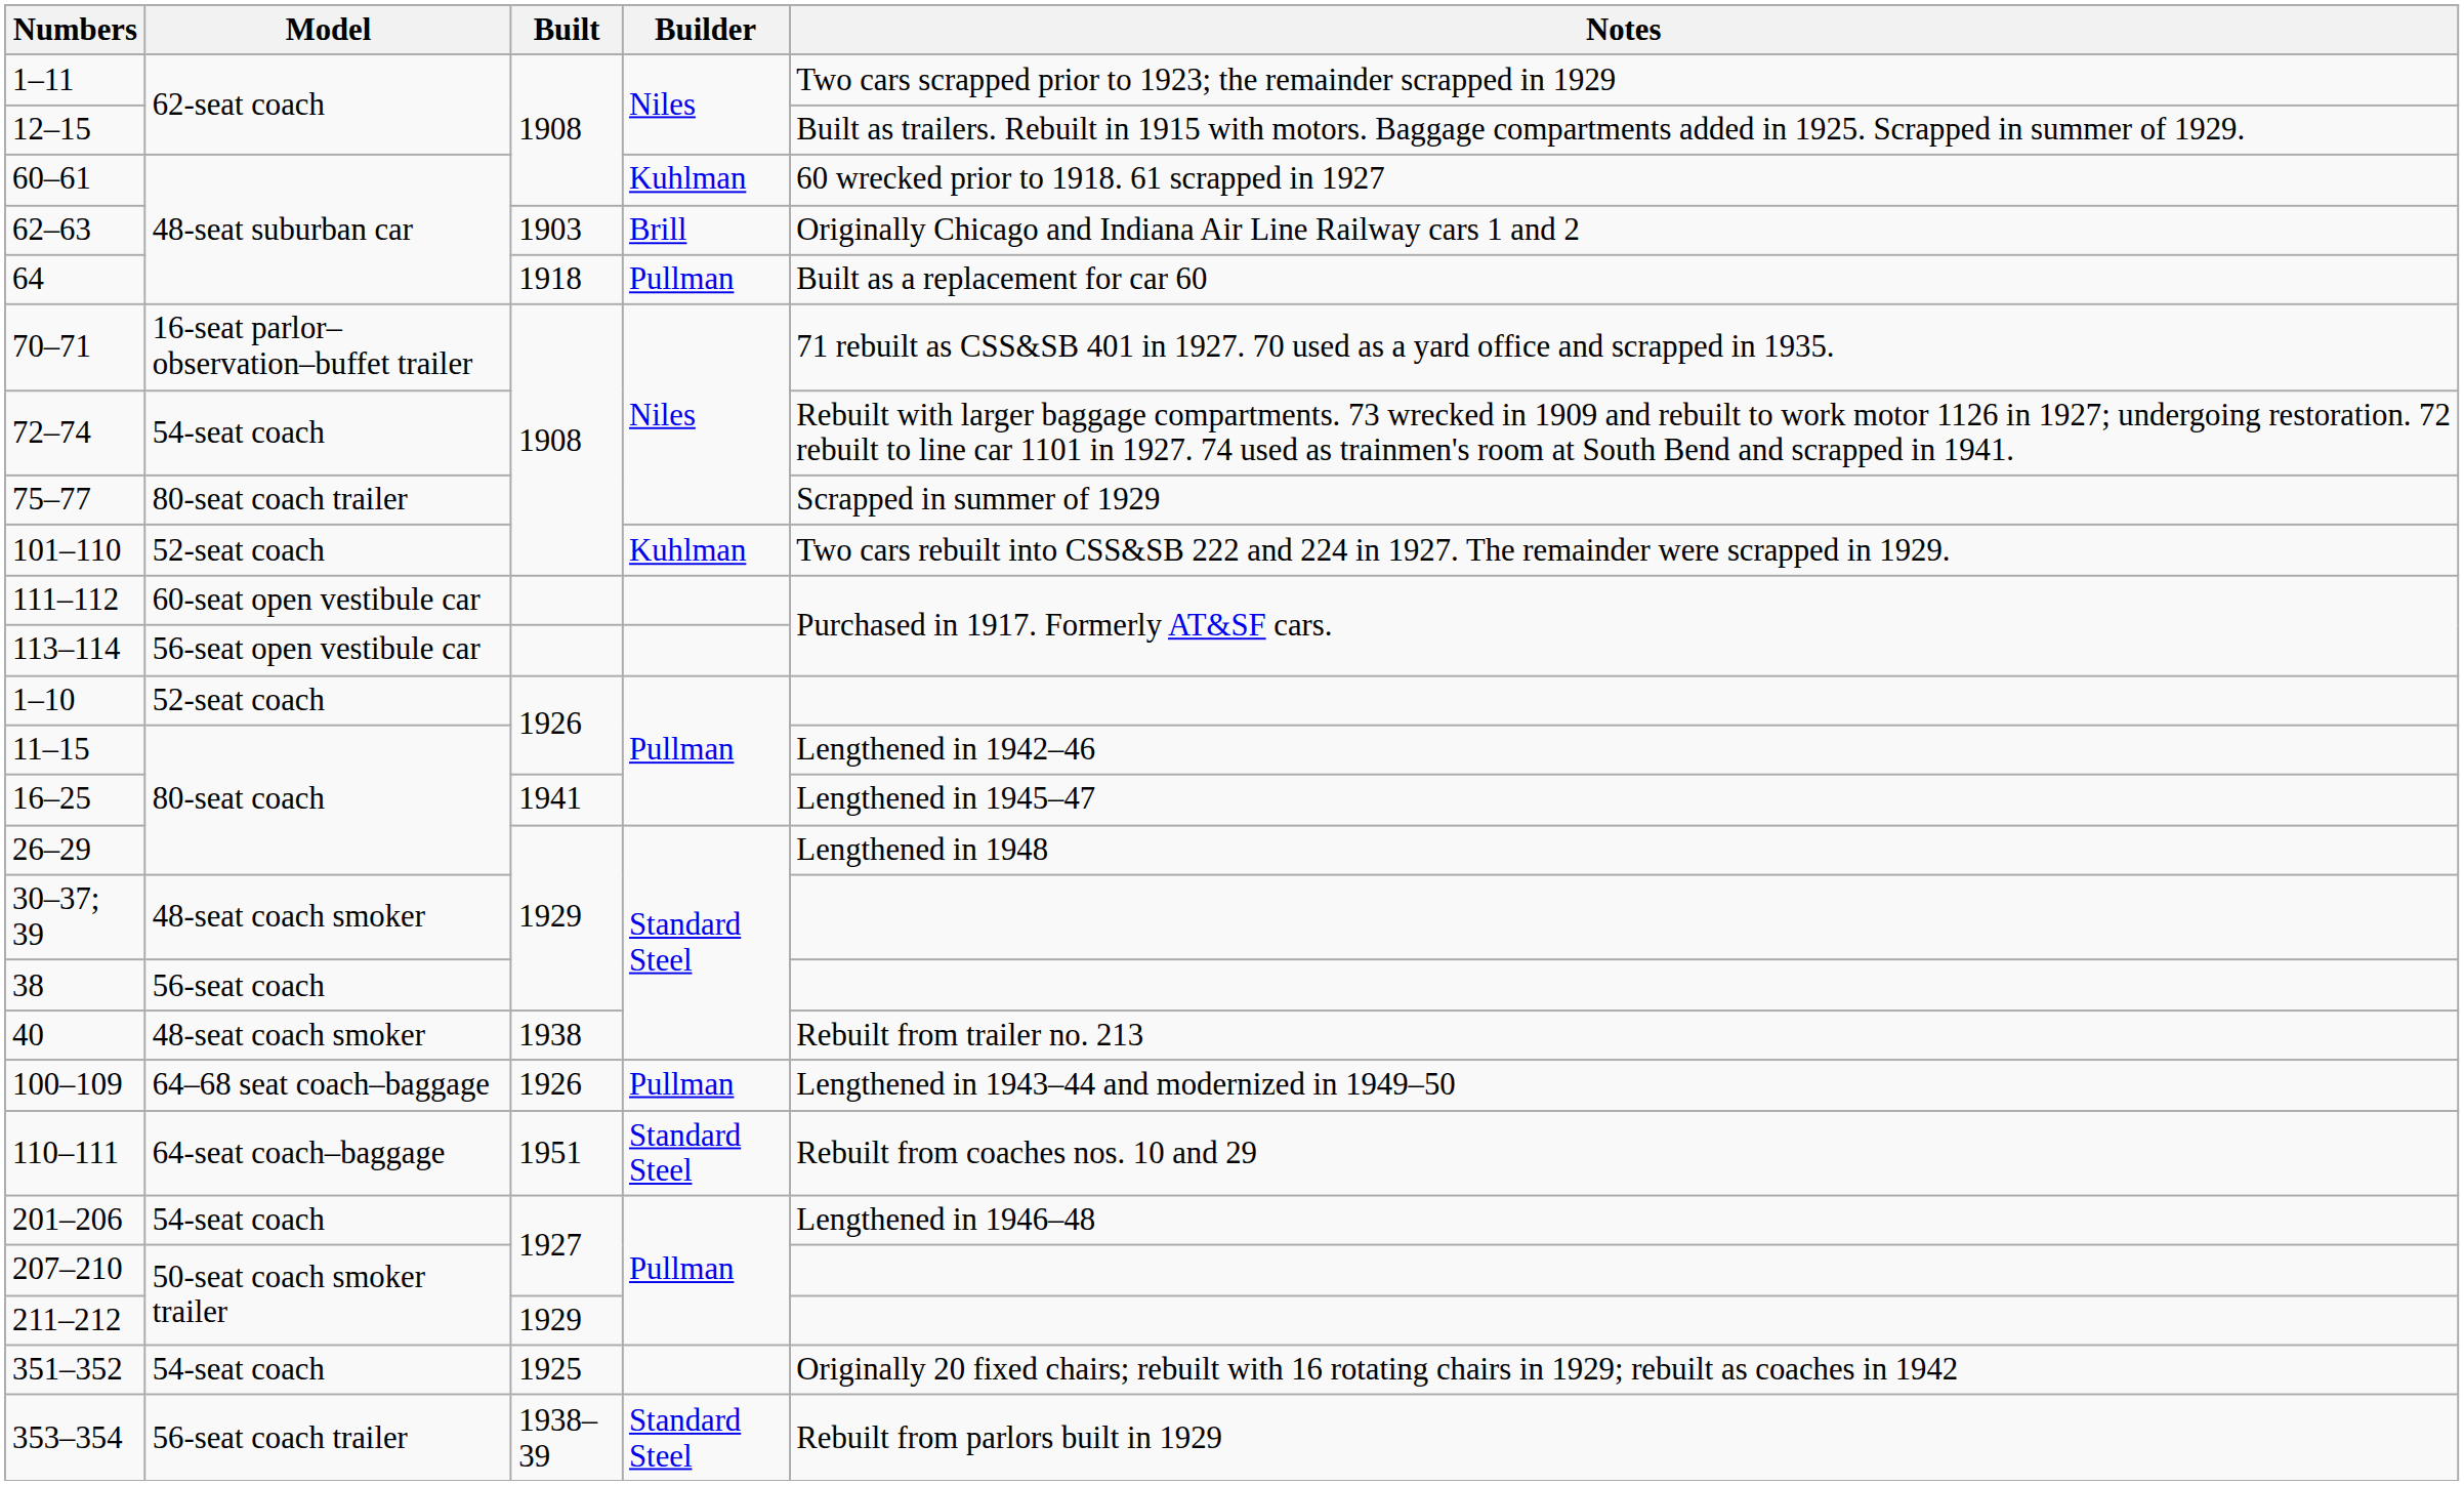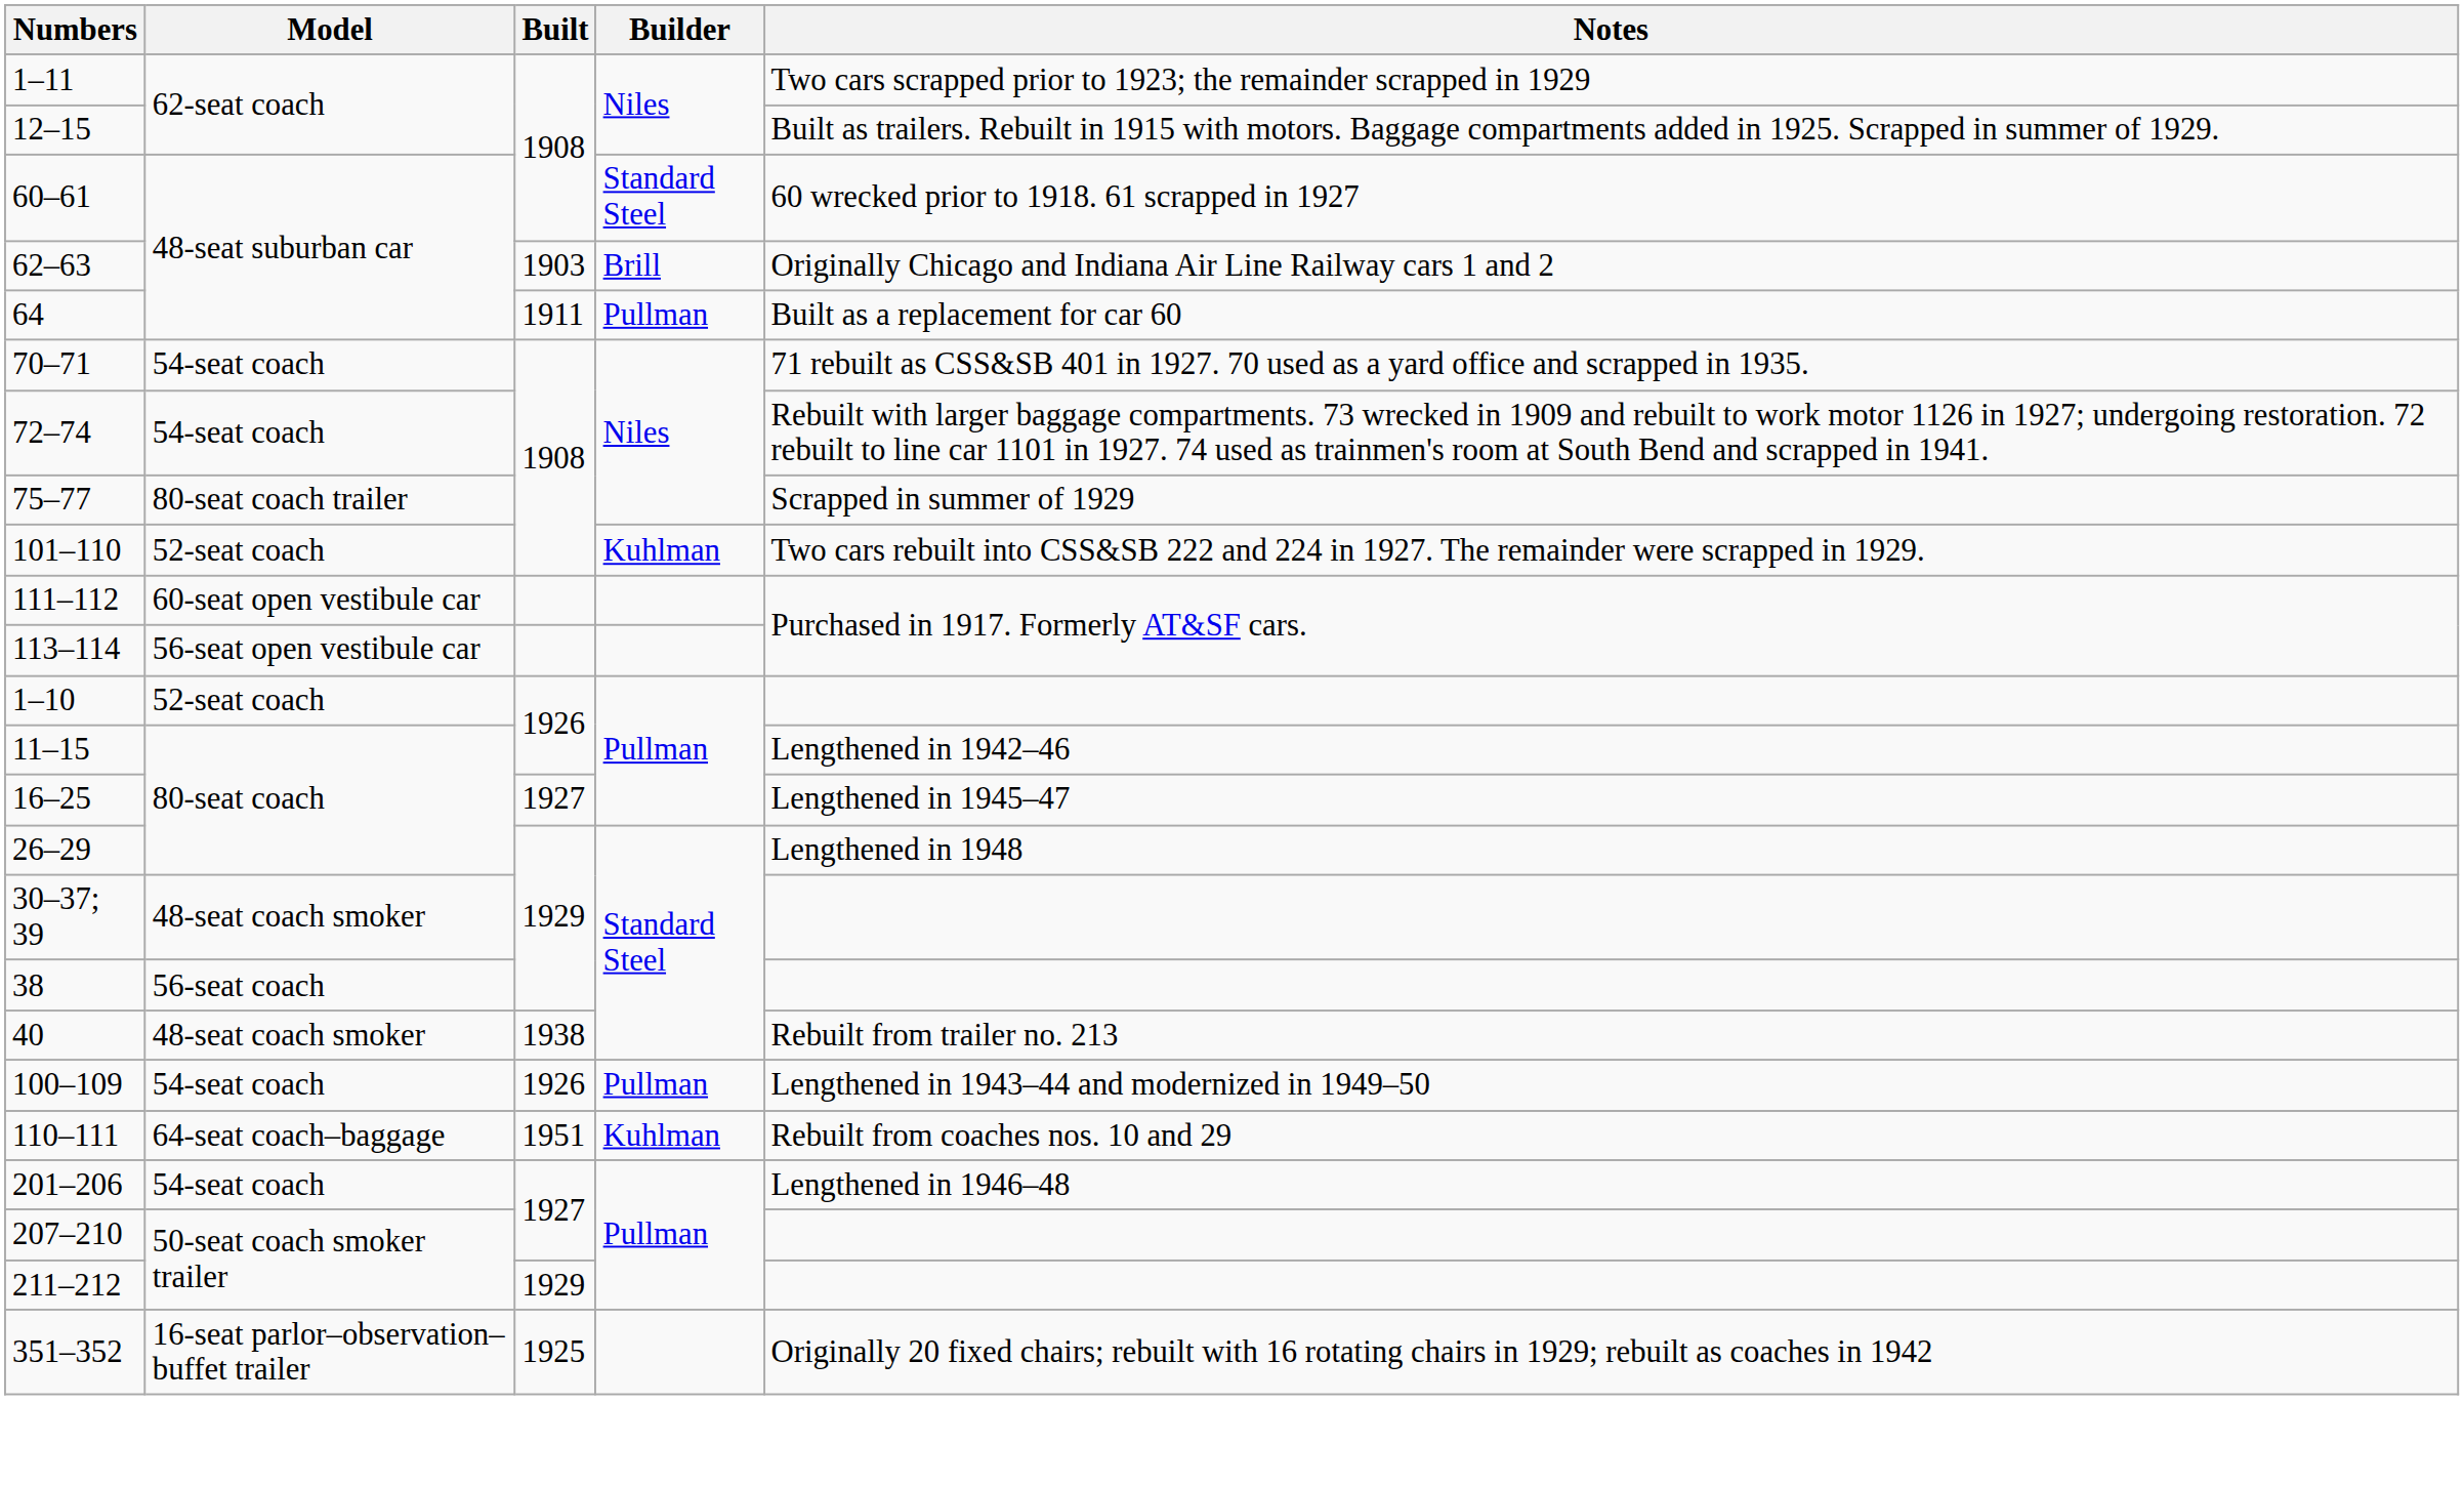60–61 | Builder: Kuhlman -> Standard Steel
64 | Built: 1918 -> 1911
70–71 | Model: 16-seat parlor–observation–buffet trailer -> 54-seat coach
16–25 | Built: 1941 -> 1927
100–109 | Model: 64–68 seat coach–baggage -> 54-seat coach
110–111 | Builder: Standard Steel -> Kuhlman
351–352 | Model: 54-seat coach -> 16-seat parlor–observation–buffet trailer
- row: 353–354 | 56-seat coach trailer | 1938–39 | Standard Steel | Rebuilt from parlors built in 1929
